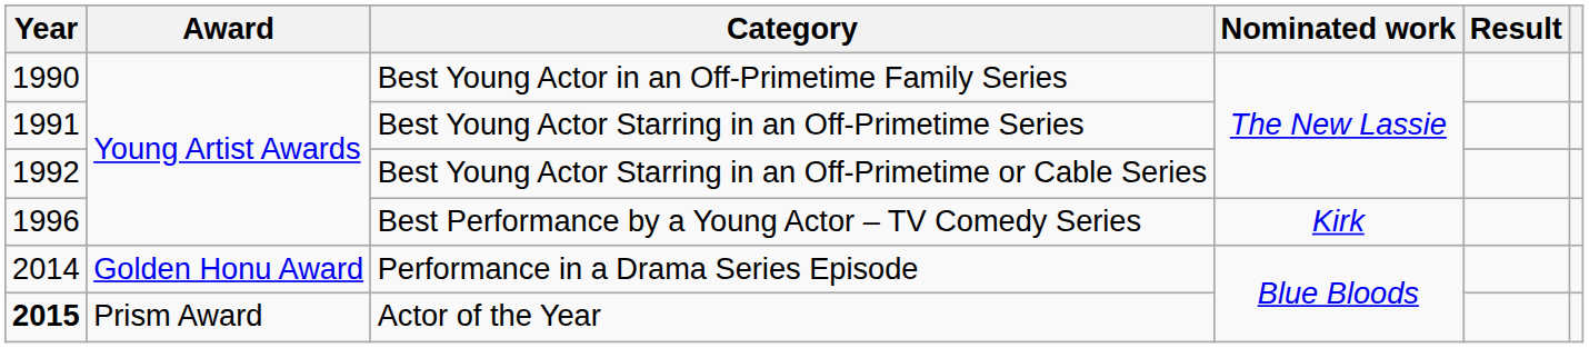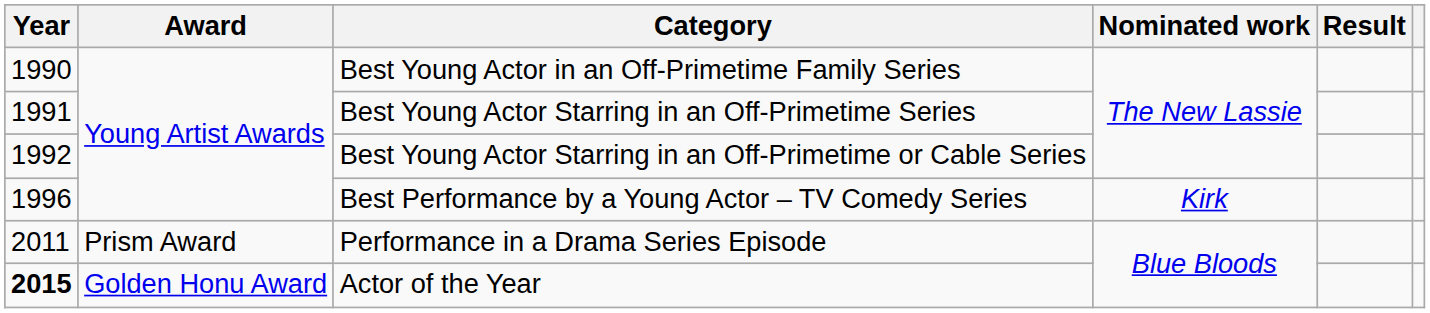Performance in a Drama Series Episode | Year: 2014 -> 2011
Performance in a Drama Series Episode | Award: Golden Honu Award -> Prism Award
Actor of the Year | Award: Prism Award -> Golden Honu Award
